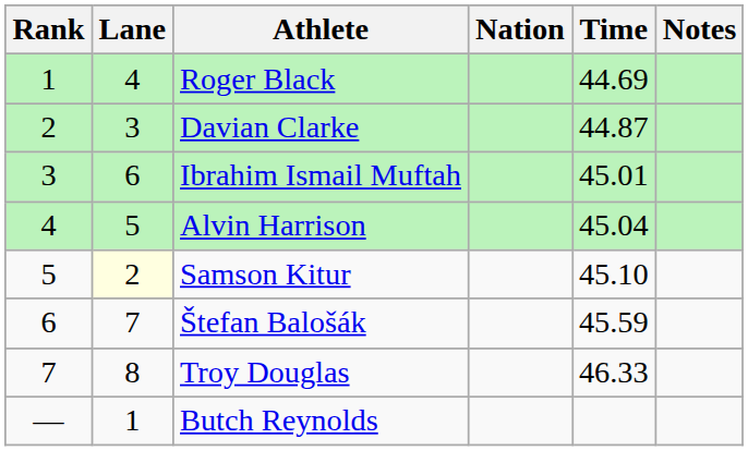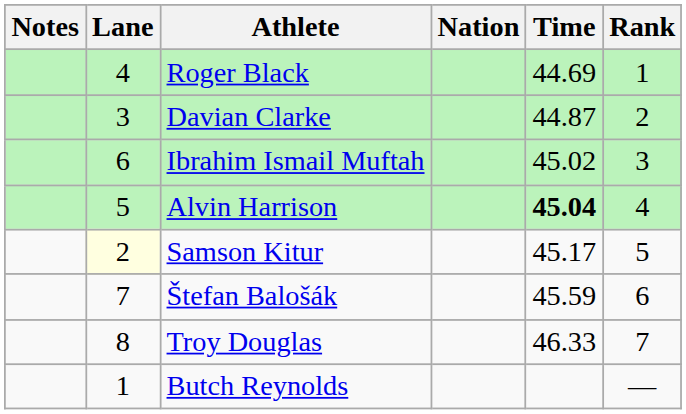columns swapped: Rank <-> Notes
Ibrahim Ismail Muftah | Time: 45.01 -> 45.02
Alvin Harrison | Time: normal -> bold
Samson Kitur | Time: 45.10 -> 45.17
